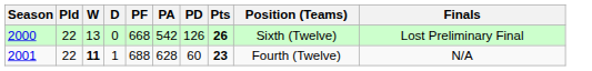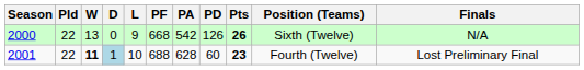+ column: L | 9 | 10
2000 | Finals: Lost Preliminary Final -> N/A
2001 | D: no background -> lightblue background
2001 | Finals: N/A -> Lost Preliminary Final
